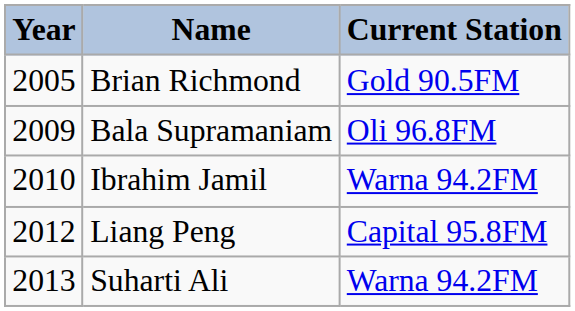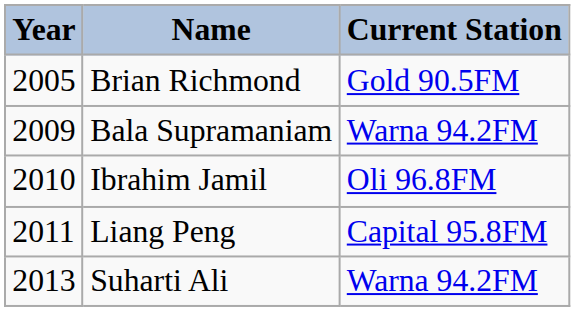Bala Supramaniam | Current Station: Oli 96.8FM -> Warna 94.2FM
Ibrahim Jamil | Current Station: Warna 94.2FM -> Oli 96.8FM
Liang Peng | Year: 2012 -> 2011
